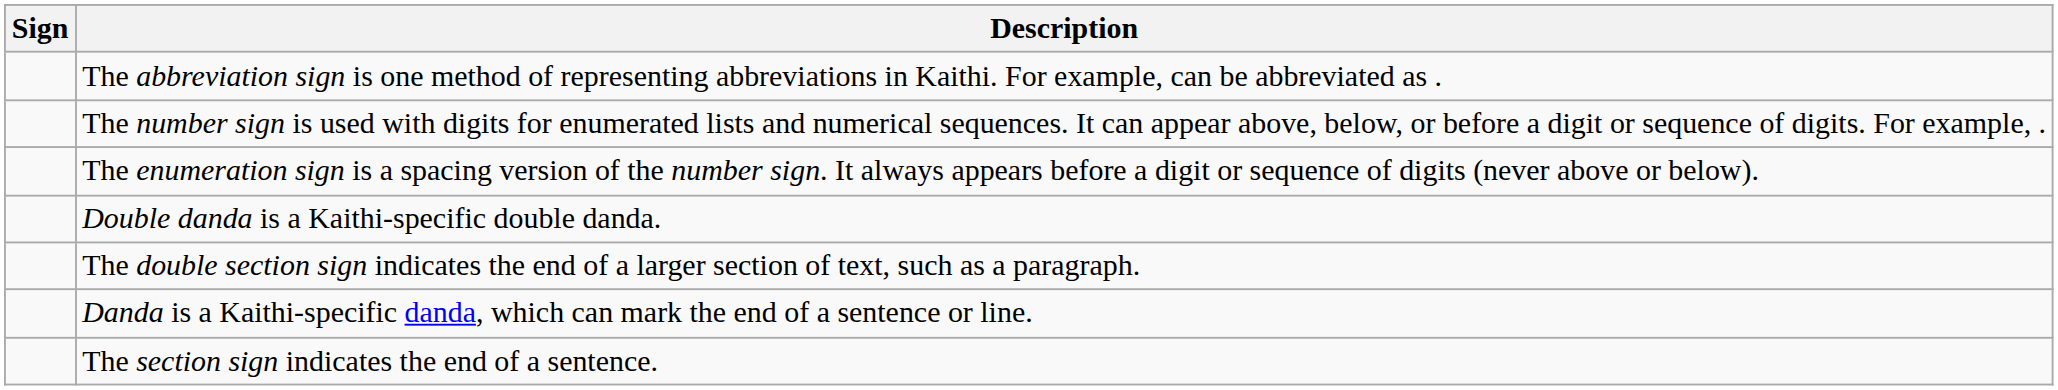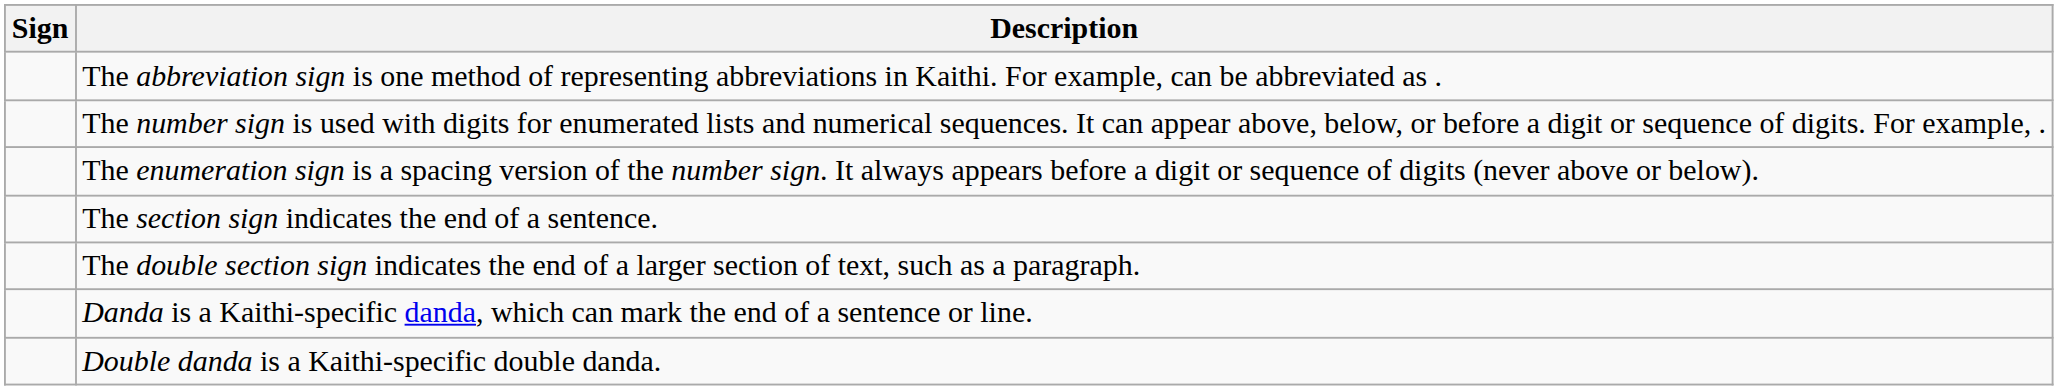rows swapped: The section sign indicates the end of a sentence. <-> Double danda is a Kaithi-specific double danda.
